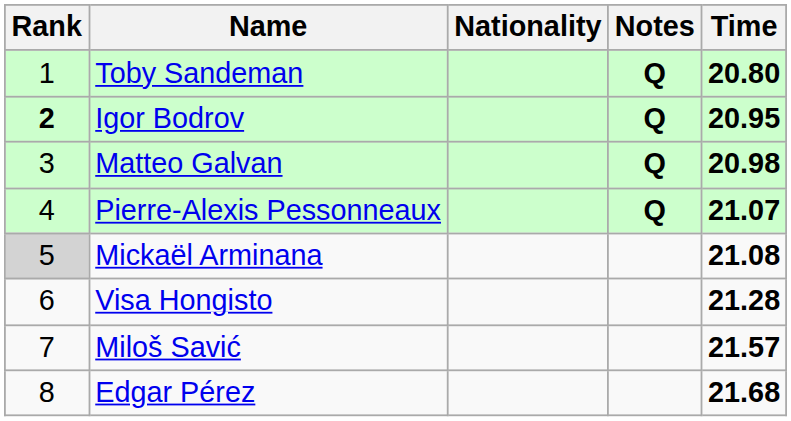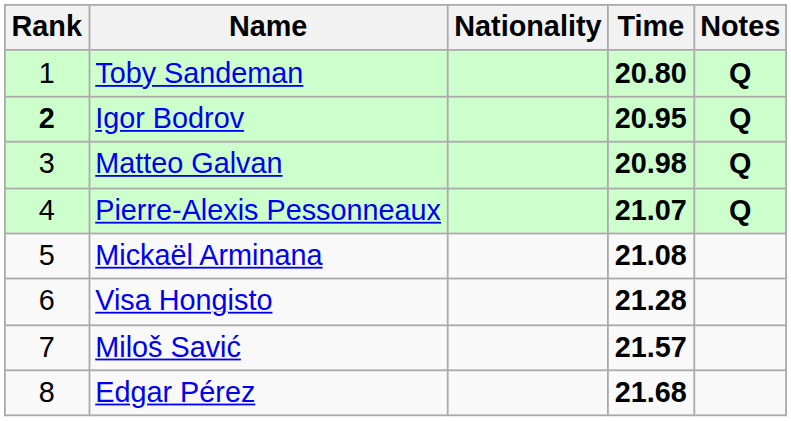columns swapped: Time <-> Notes
Mickaël Arminana | Rank: lightgrey background -> no background
